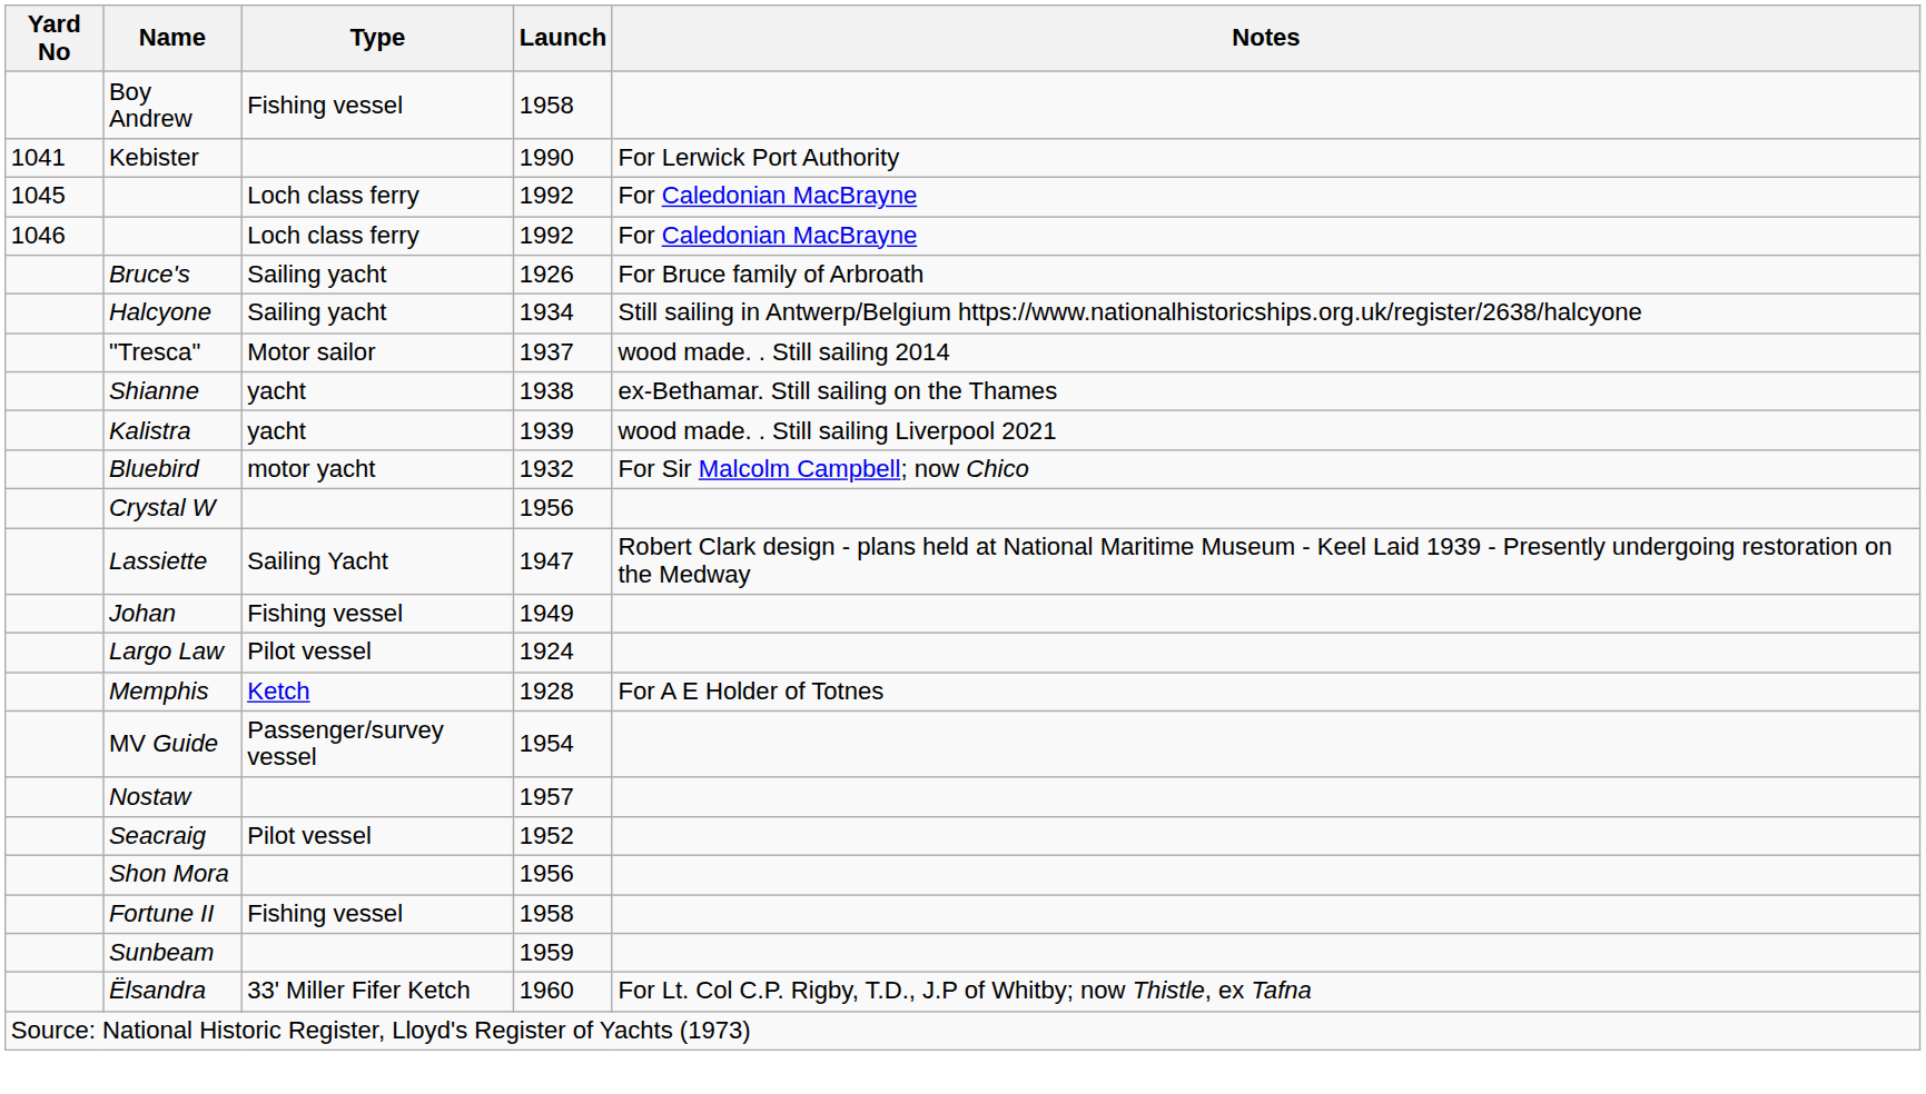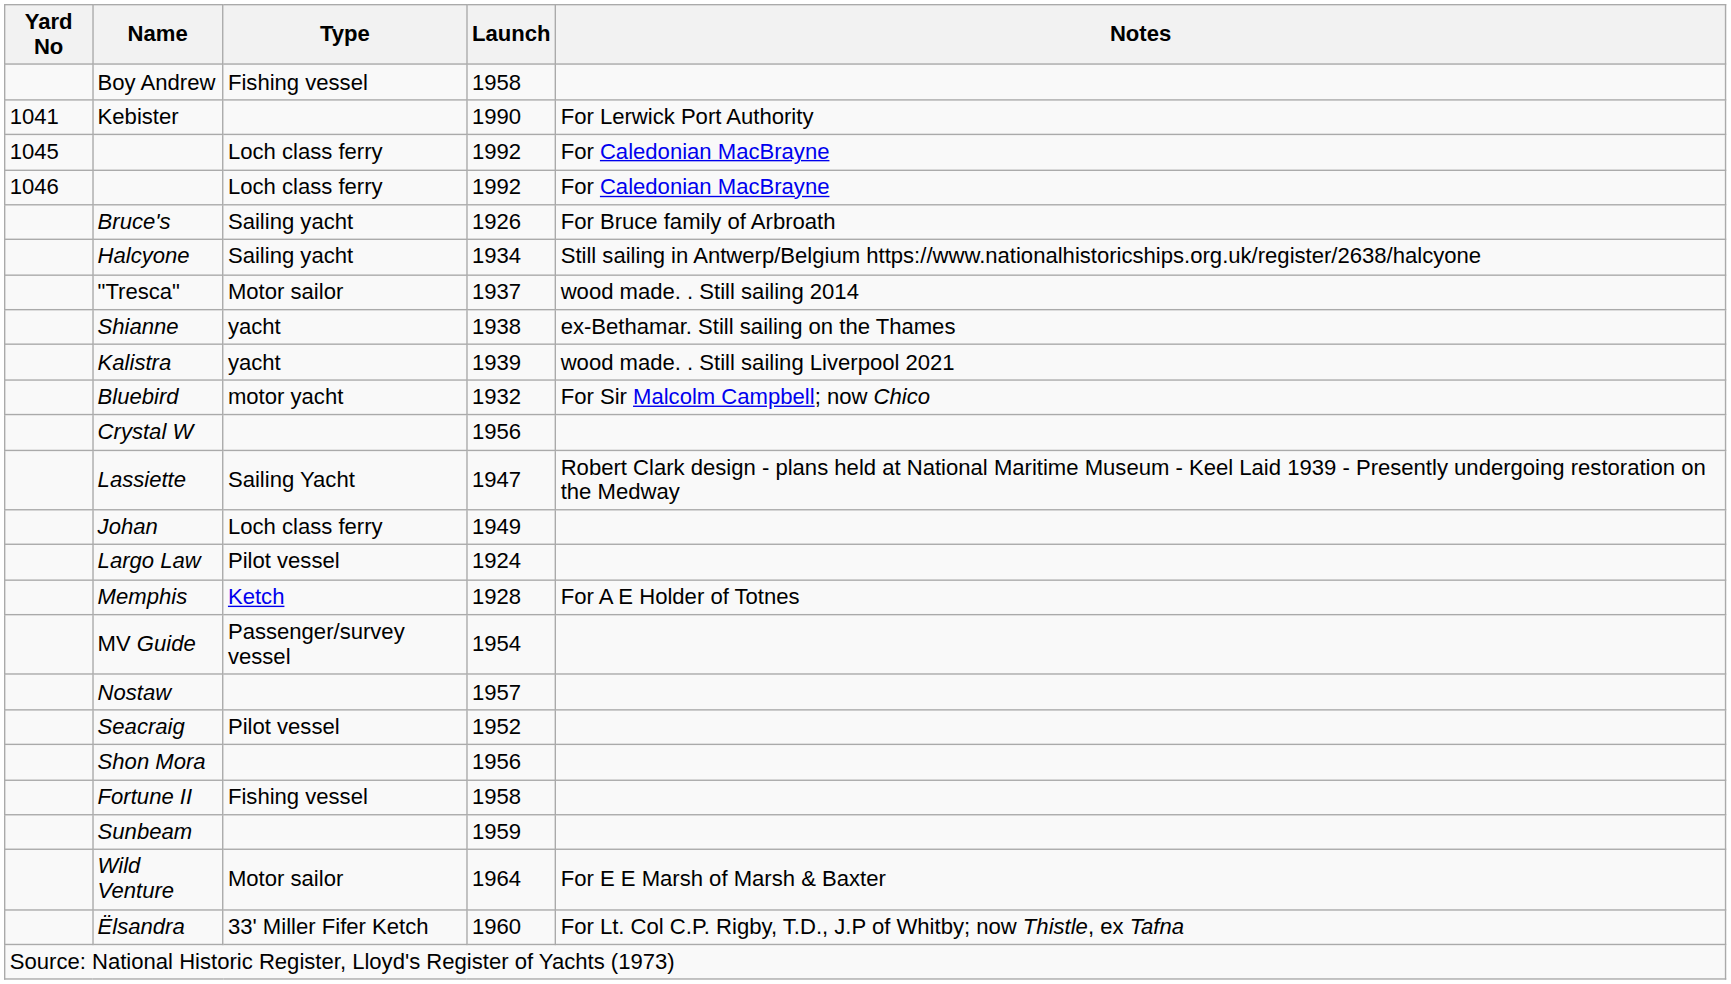Johan | Type: Fishing vessel -> Loch class ferry
+ row: Wild Venture | Motor sailor | 1964 | For E E Marsh of Marsh & Baxter
